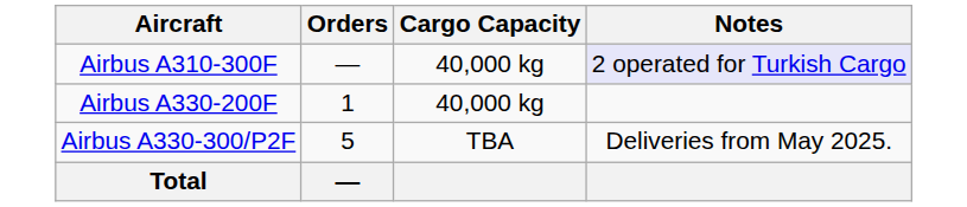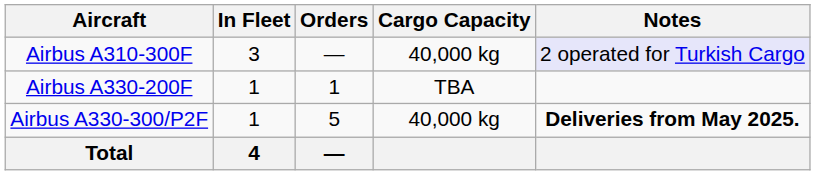+ column: In Fleet | 3 | 1 | 1 | 4
Airbus A330-200F | Cargo Capacity: 40,000 kg -> TBA
Airbus A330-300/P2F | Cargo Capacity: TBA -> 40,000 kg
Airbus A330-300/P2F | Notes: normal -> bold
